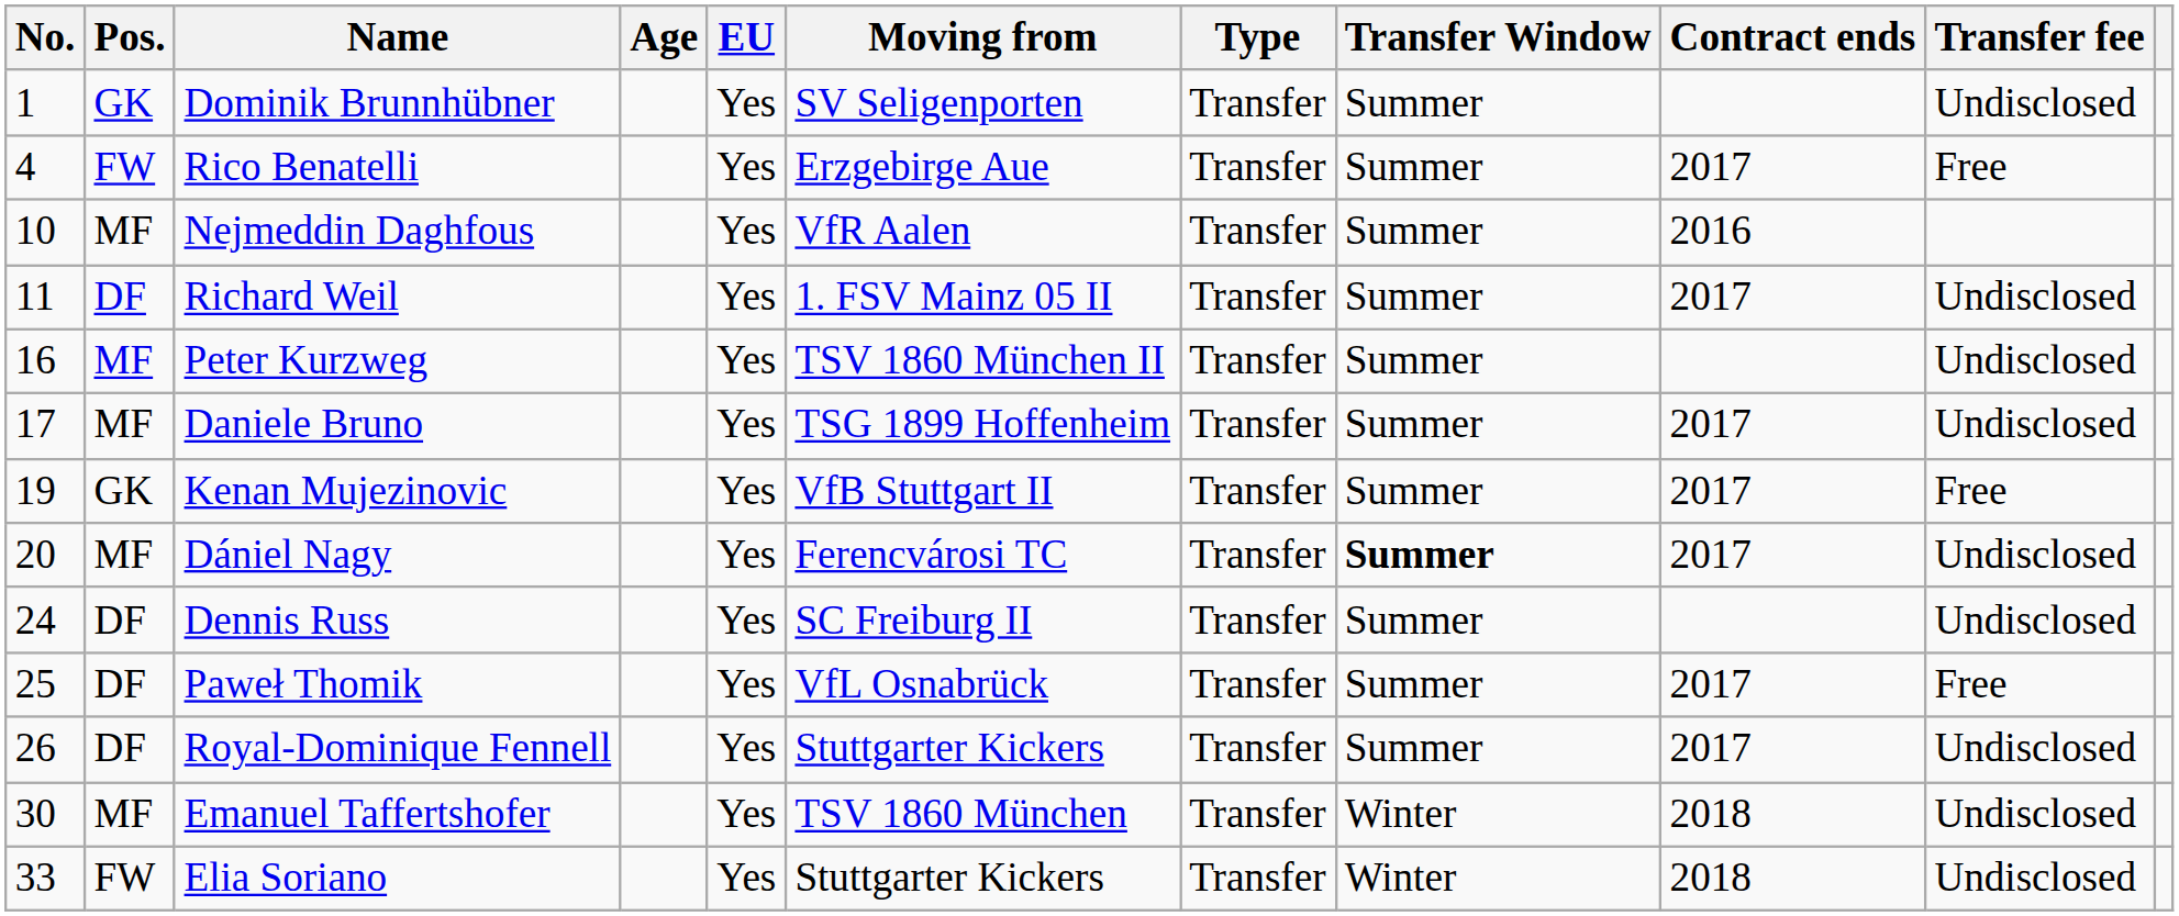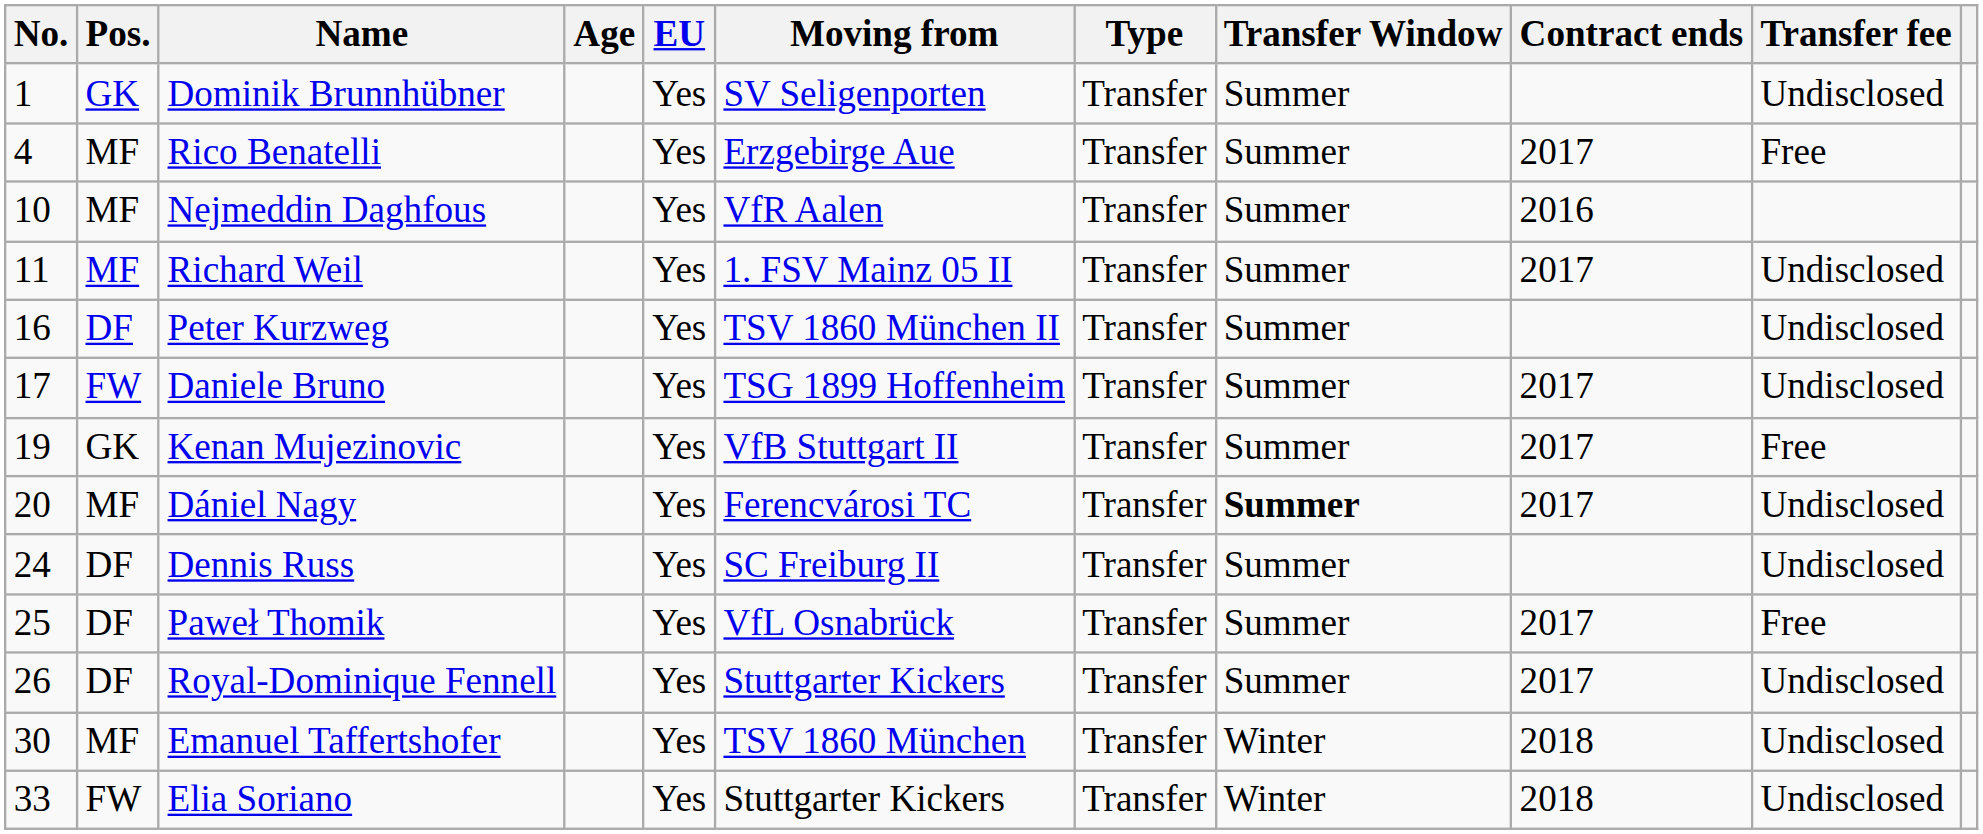Rico Benatelli | Pos.: FW -> MF
Richard Weil | Pos.: DF -> MF
Peter Kurzweg | Pos.: MF -> DF
Daniele Bruno | Pos.: MF -> FW
